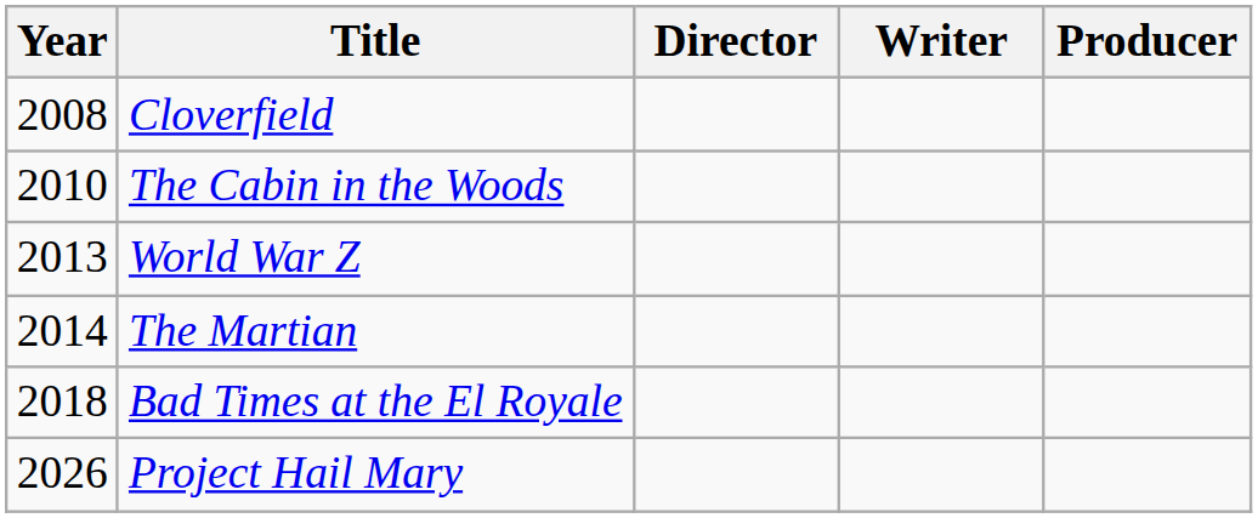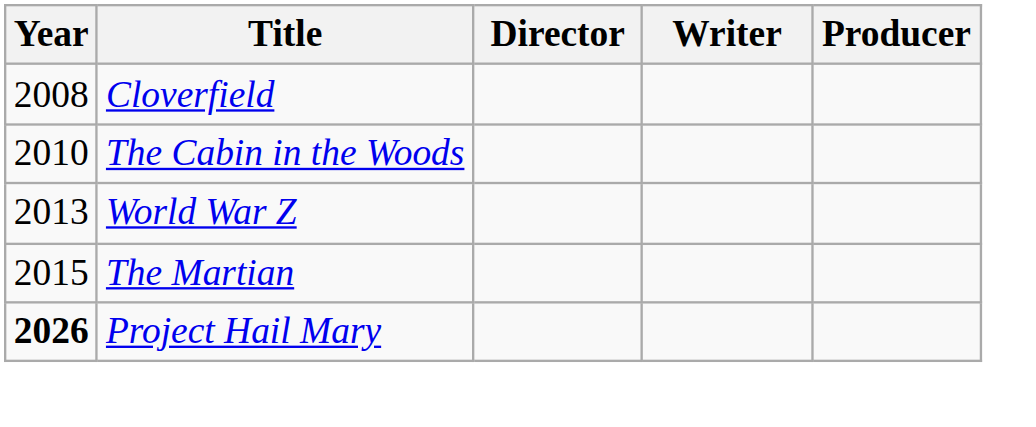The Martian | Year: 2014 -> 2015
- row: 2018 | Bad Times at the El Royale
Project Hail Mary | Year: normal -> bold
